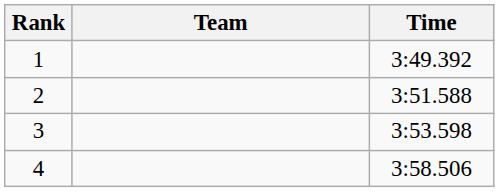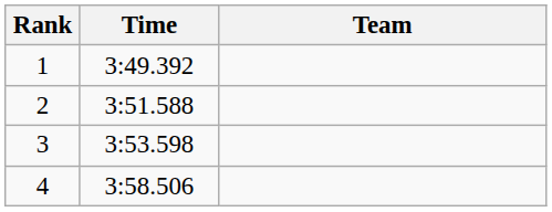columns swapped: Team <-> Time
